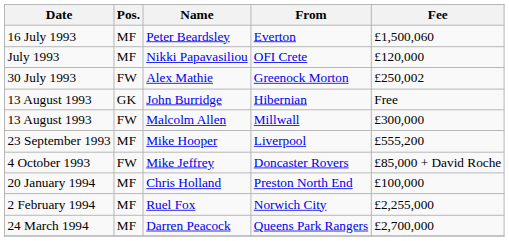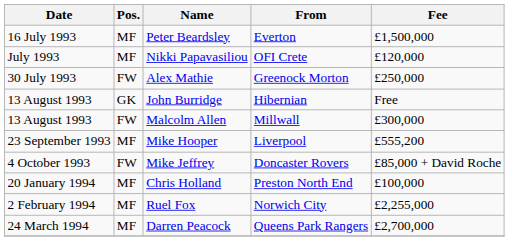Peter Beardsley | Fee: £1,500,060 -> £1,500,000
Alex Mathie | Fee: £250,002 -> £250,000
